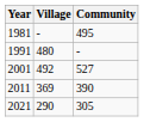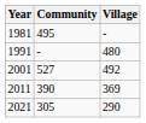columns swapped: Village <-> Community
